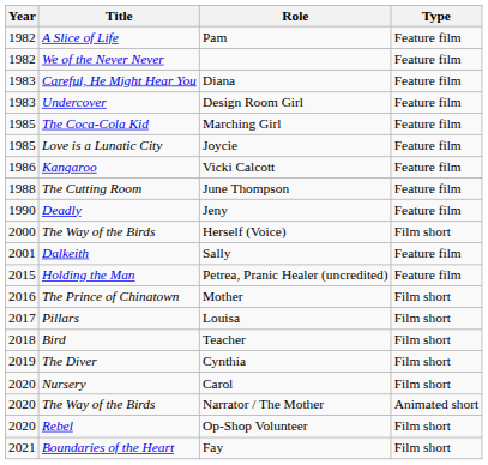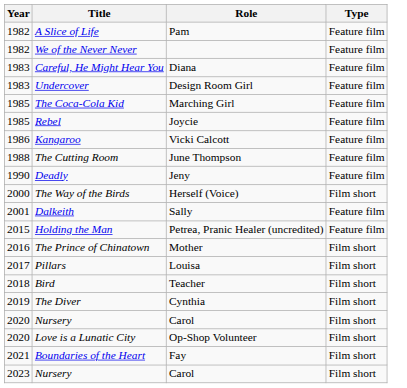Joycie | Title: Love is a Lunatic City -> Rebel
- row: 2020 | The Way of the Birds | Narrator / The Mother | Animated short
Op-Shop Volunteer | Title: Rebel -> Love is a Lunatic City
+ row: 2023 | Nursery | Carol | Film short
